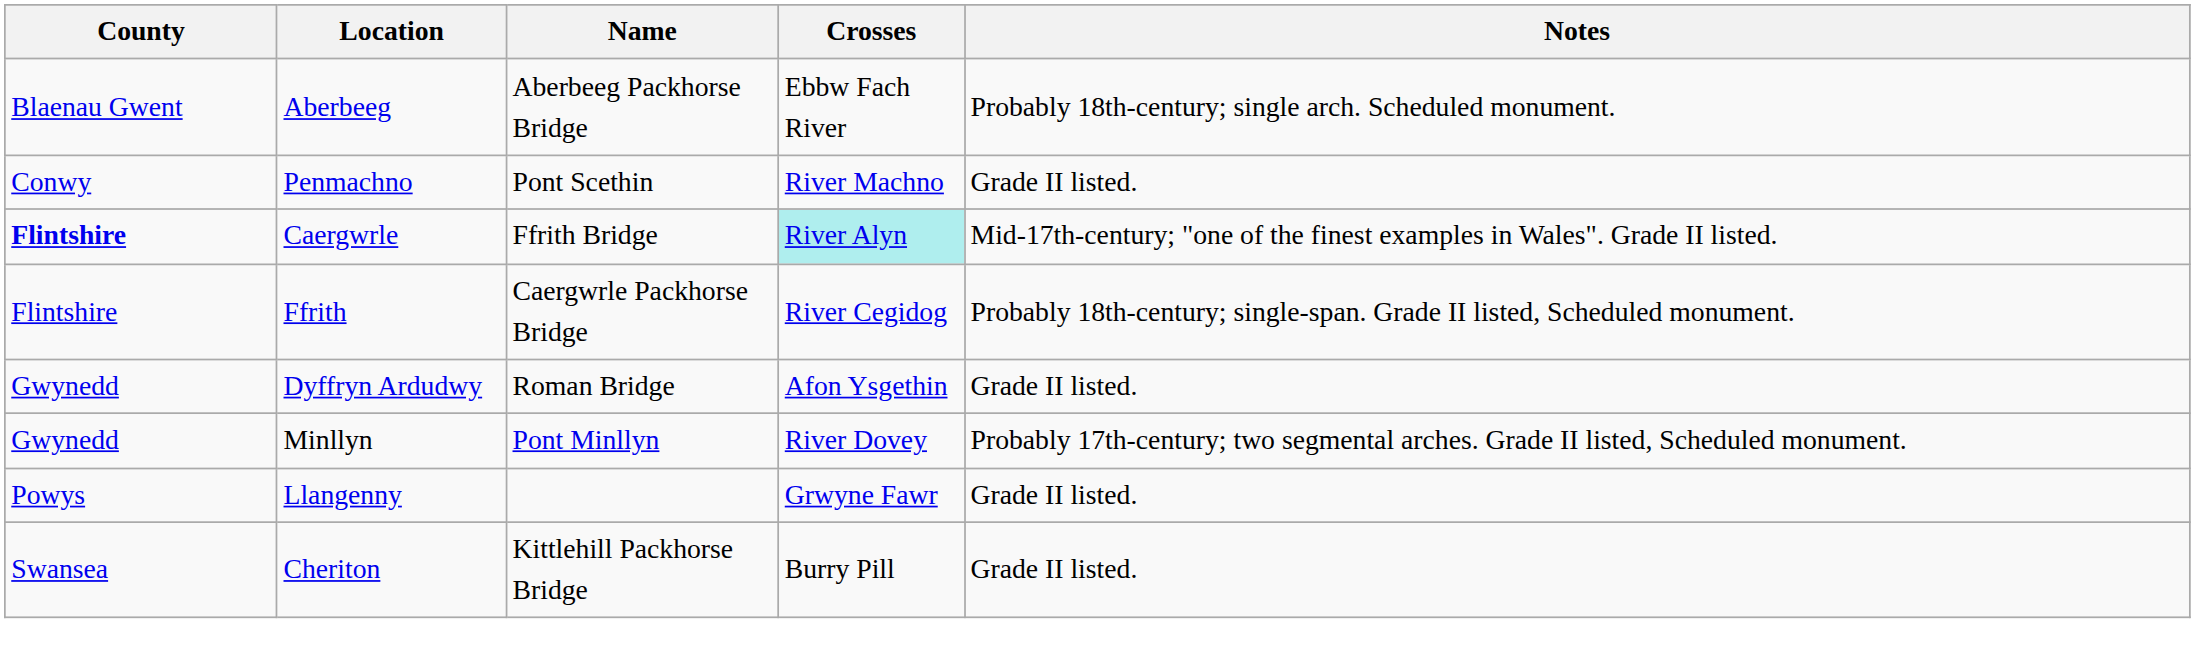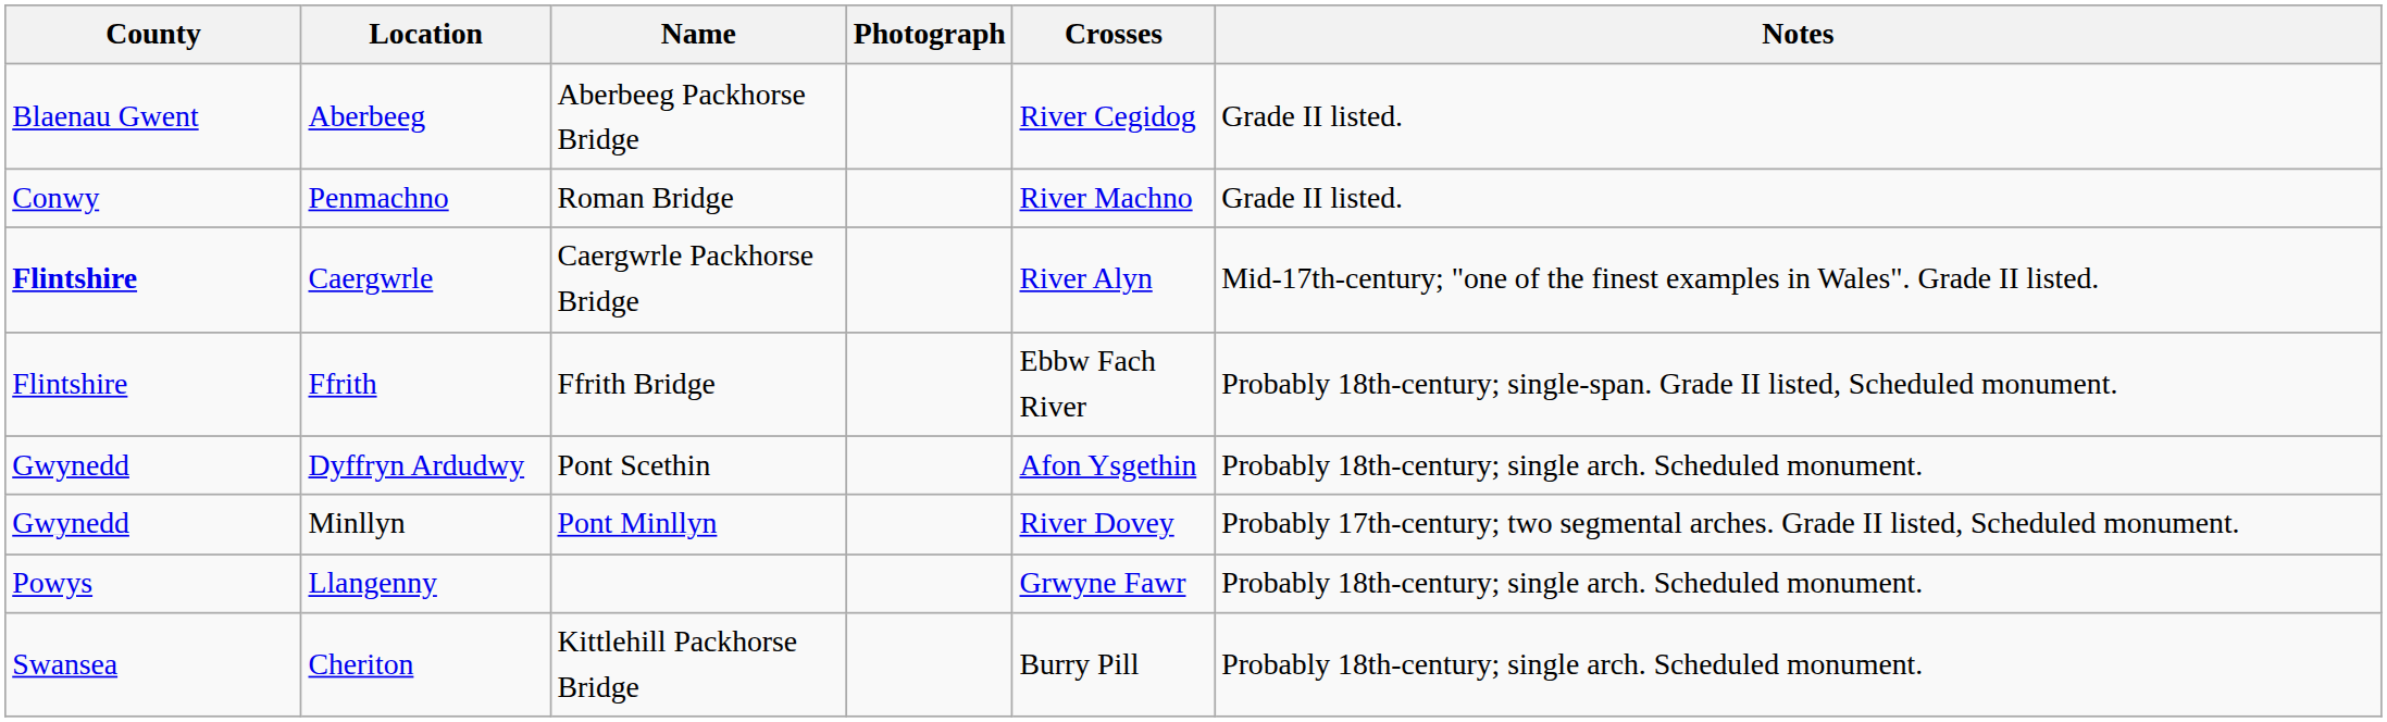+ column: Photograph
Aberbeeg | Crosses: Ebbw Fach River -> River Cegidog
Aberbeeg | Notes: Probably 18th-century; single arch. Scheduled monument. -> Grade II listed.
Penmachno | Name: Pont Scethin -> Roman Bridge
Caergwrle | Name: Ffrith Bridge -> Caergwrle Packhorse Bridge
Caergwrle | Crosses: paleturquoise background -> no background
Ffrith | Name: Caergwrle Packhorse Bridge -> Ffrith Bridge
Ffrith | Crosses: River Cegidog -> Ebbw Fach River
Dyffryn Ardudwy | Name: Roman Bridge -> Pont Scethin
Dyffryn Ardudwy | Notes: Grade II listed. -> Probably 18th-century; single arch. Scheduled monument.
Llangenny | Notes: Grade II listed. -> Probably 18th-century; single arch. Scheduled monument.
Cheriton | Notes: Grade II listed. -> Probably 18th-century; single arch. Scheduled monument.
